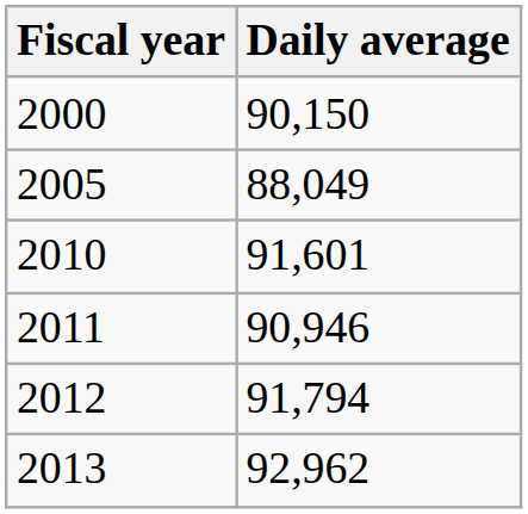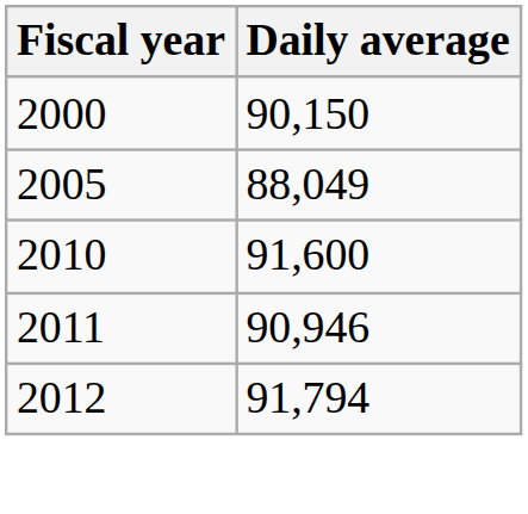2010 | Daily average: 91,601 -> 91,600
- row: 2013 | 92,962
